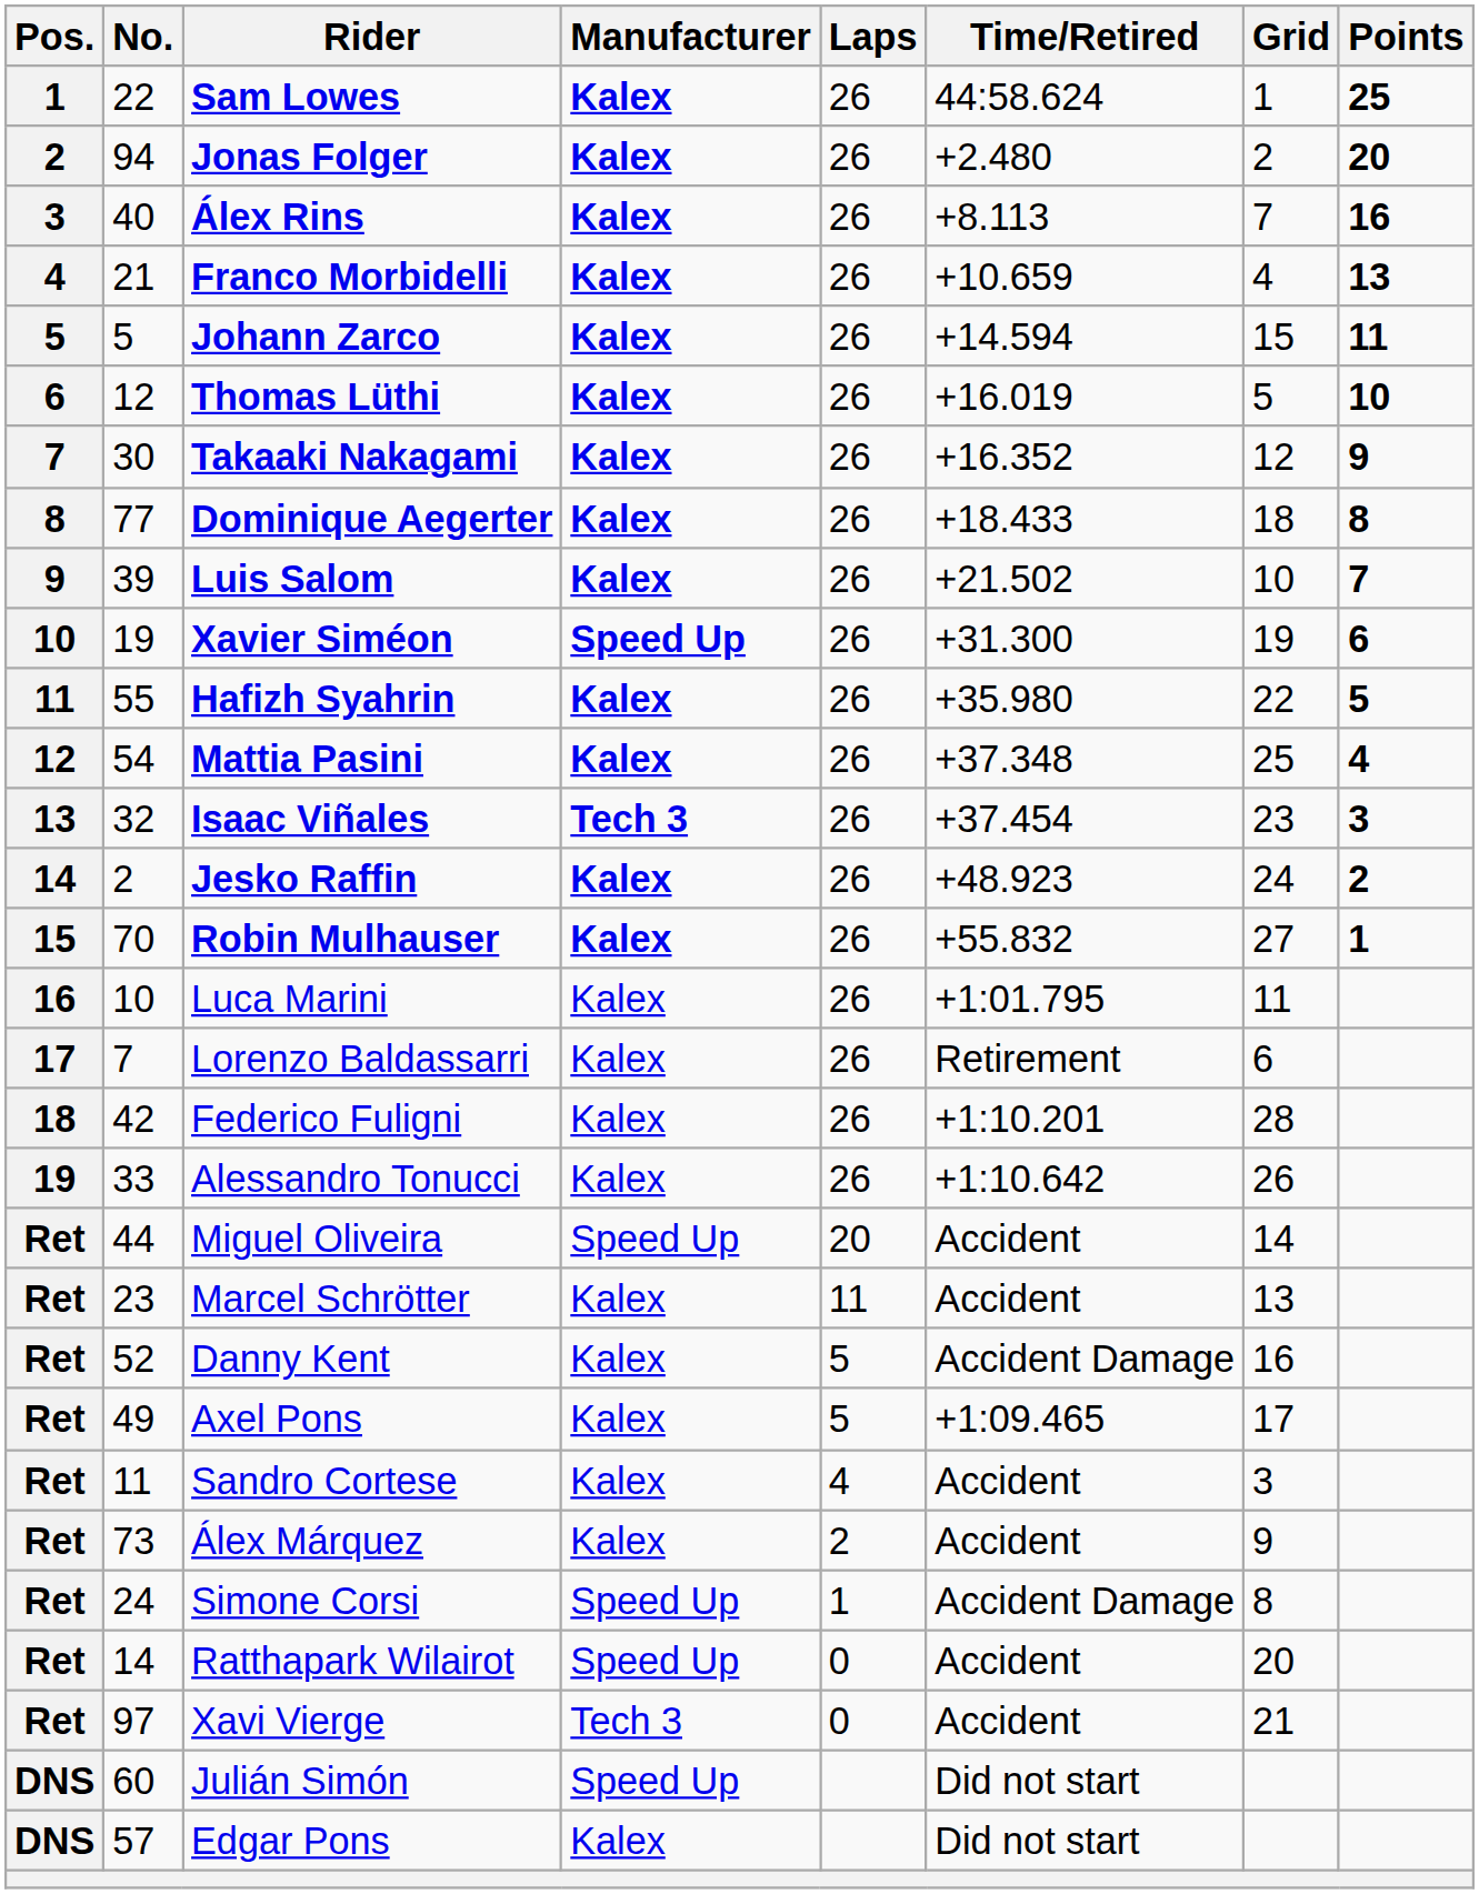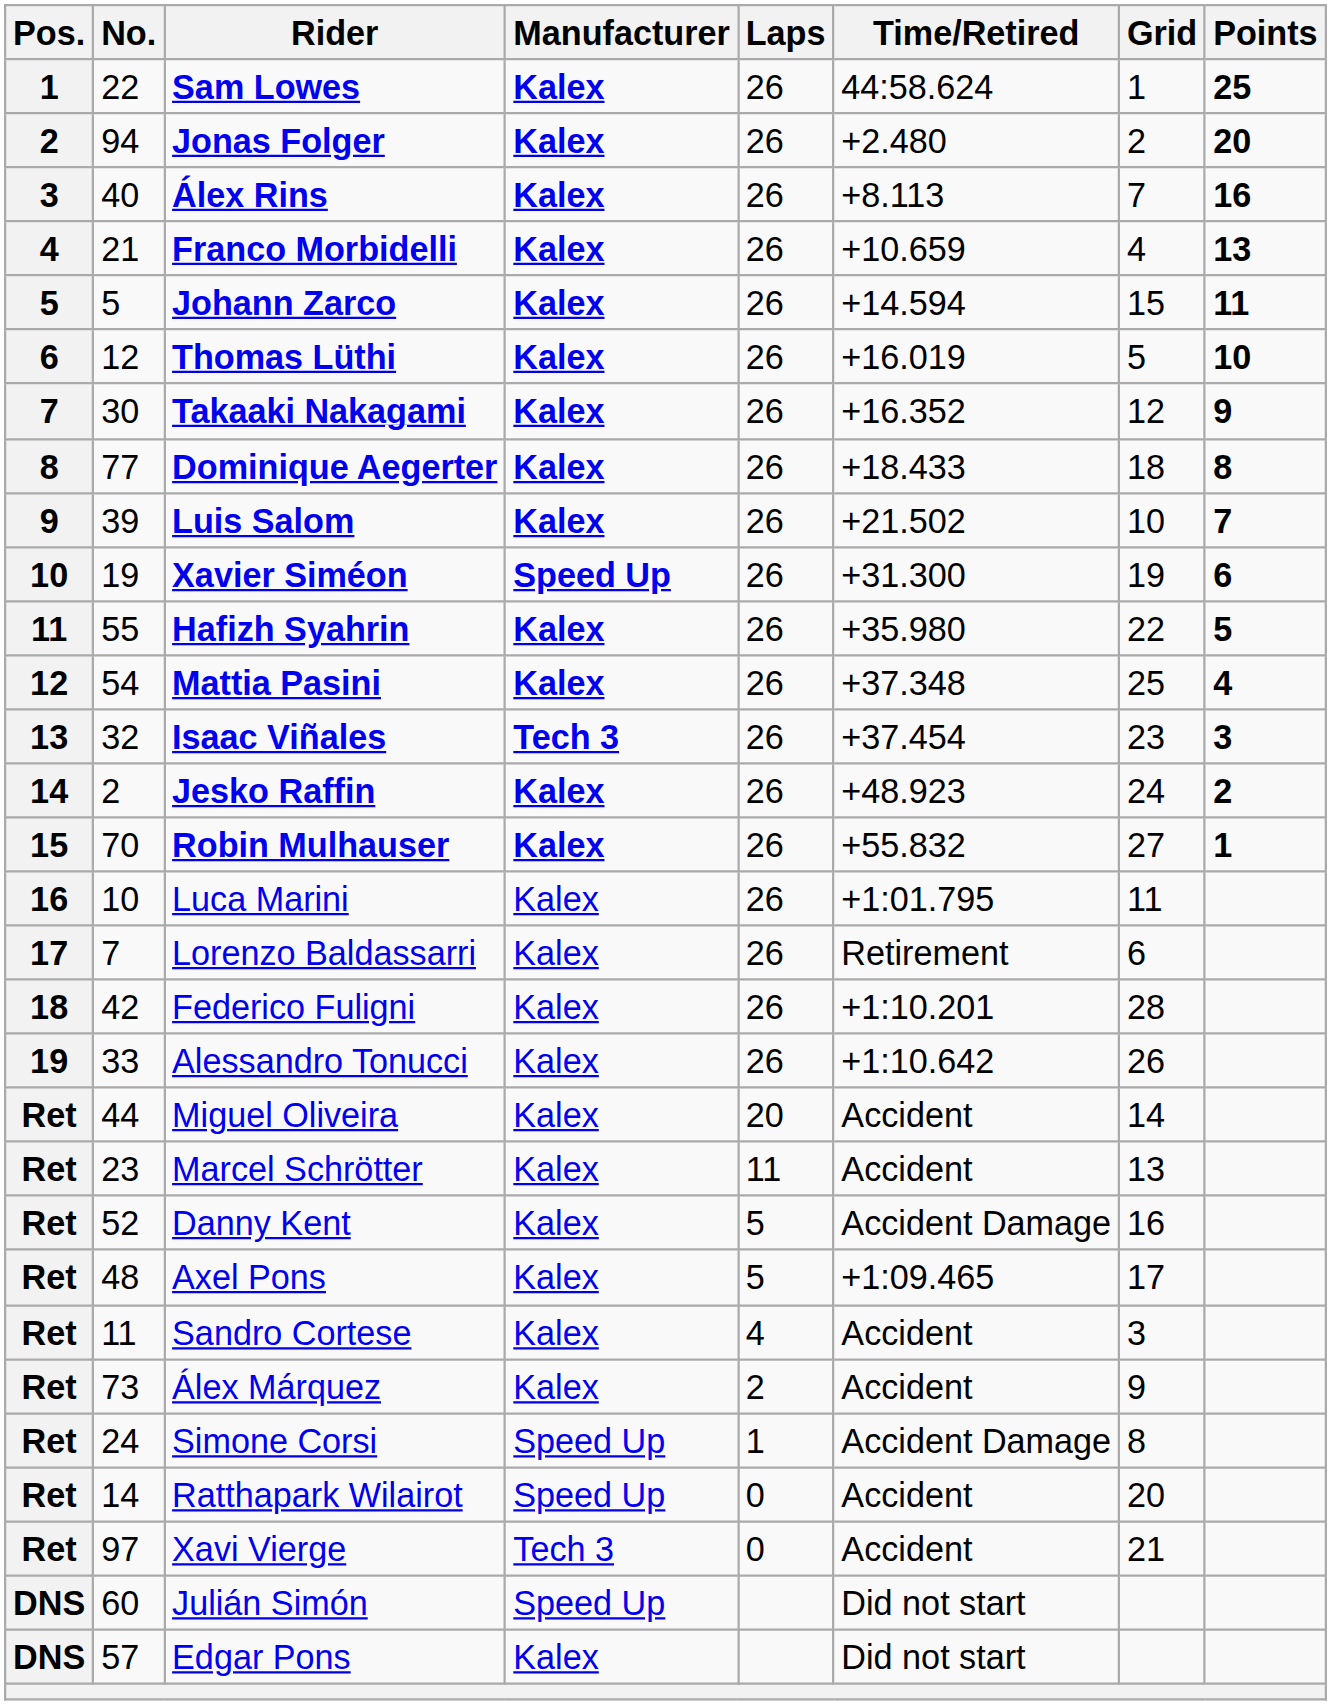Miguel Oliveira | Manufacturer: Speed Up -> Kalex
Axel Pons | No.: 49 -> 48
